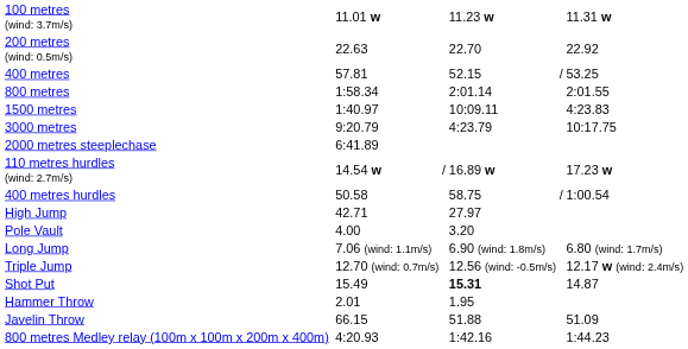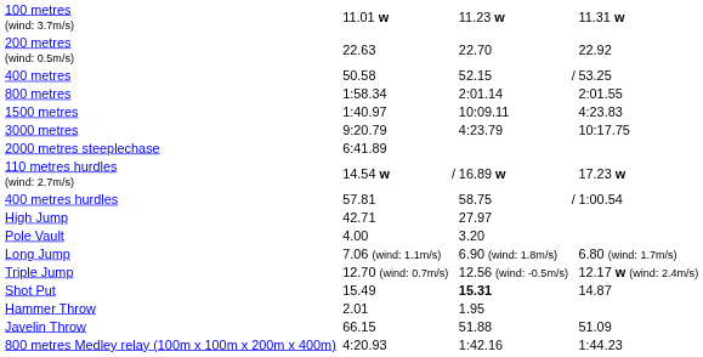400 metres | column 3: 57.81 -> 50.58
400 metres hurdles | column 3: 50.58 -> 57.81
